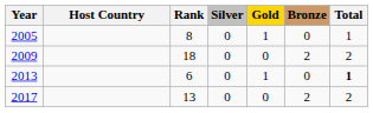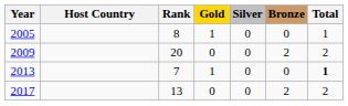columns swapped: Gold <-> Silver
2009 | Rank: 18 -> 20
2013 | Rank: 6 -> 7
